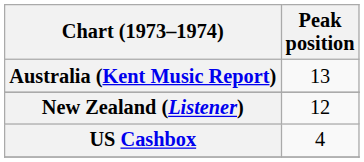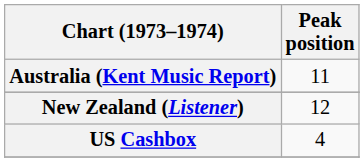Australia (Kent Music Report) | Peak position: 13 -> 11
